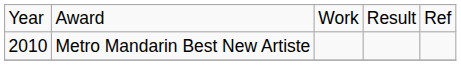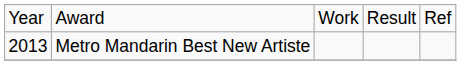Metro Mandarin Best New Artiste | column 1: 2010 -> 2013
